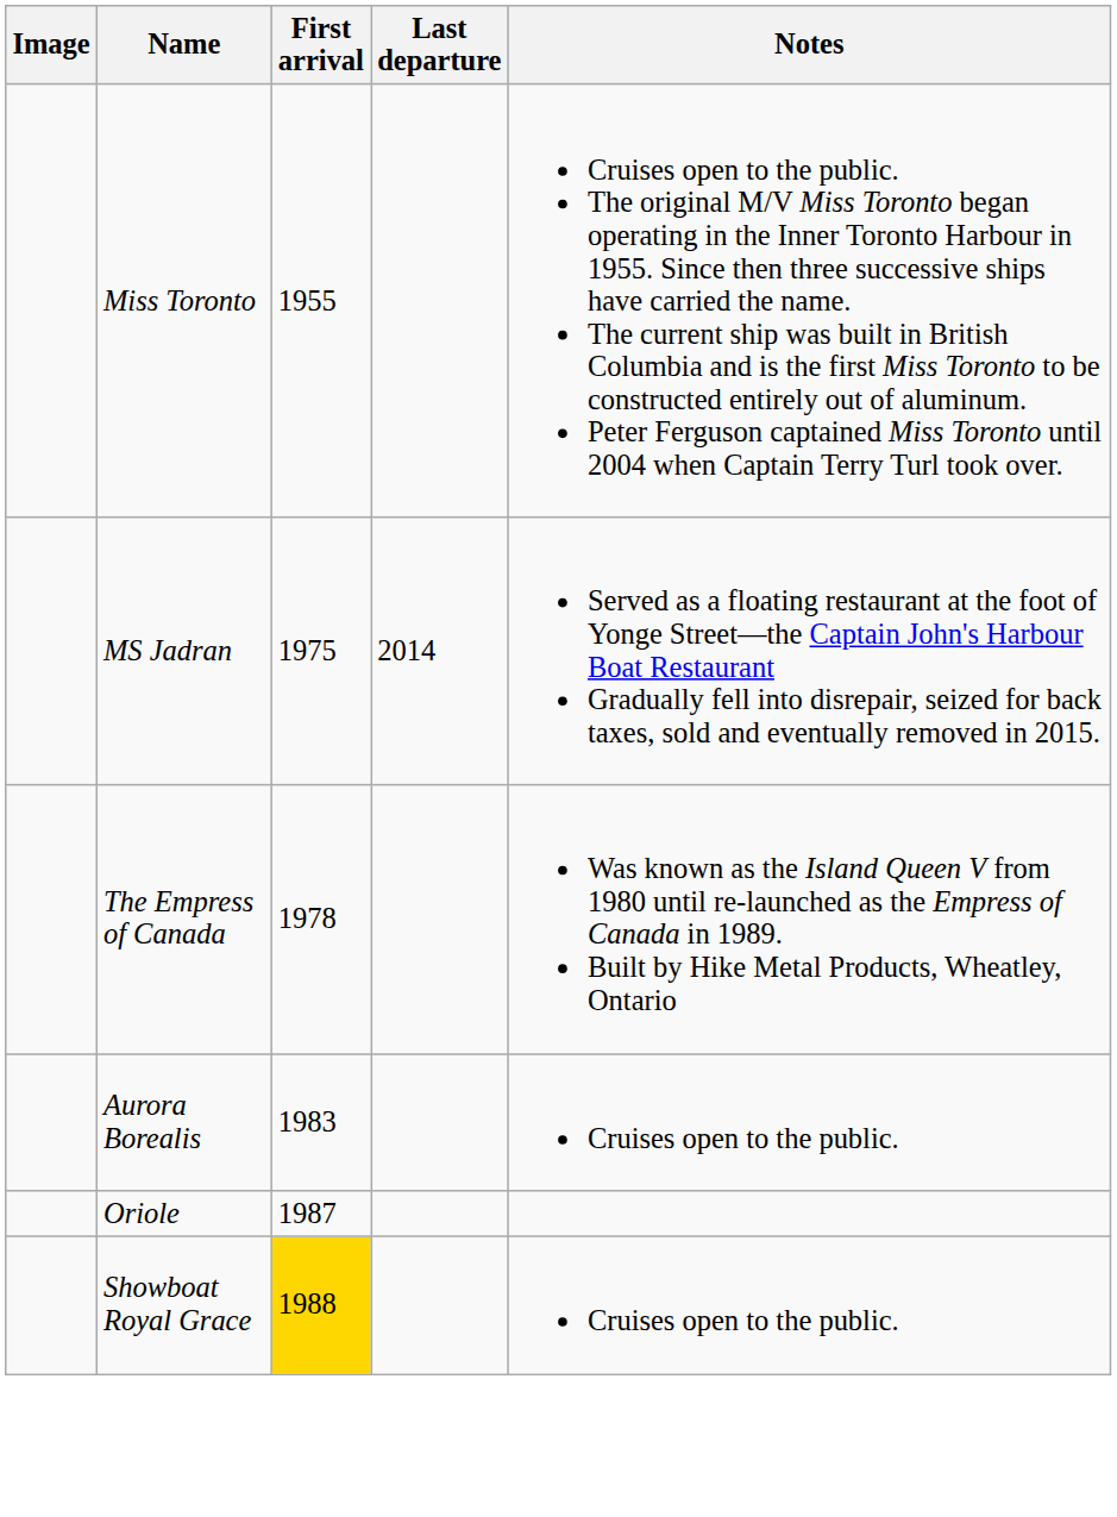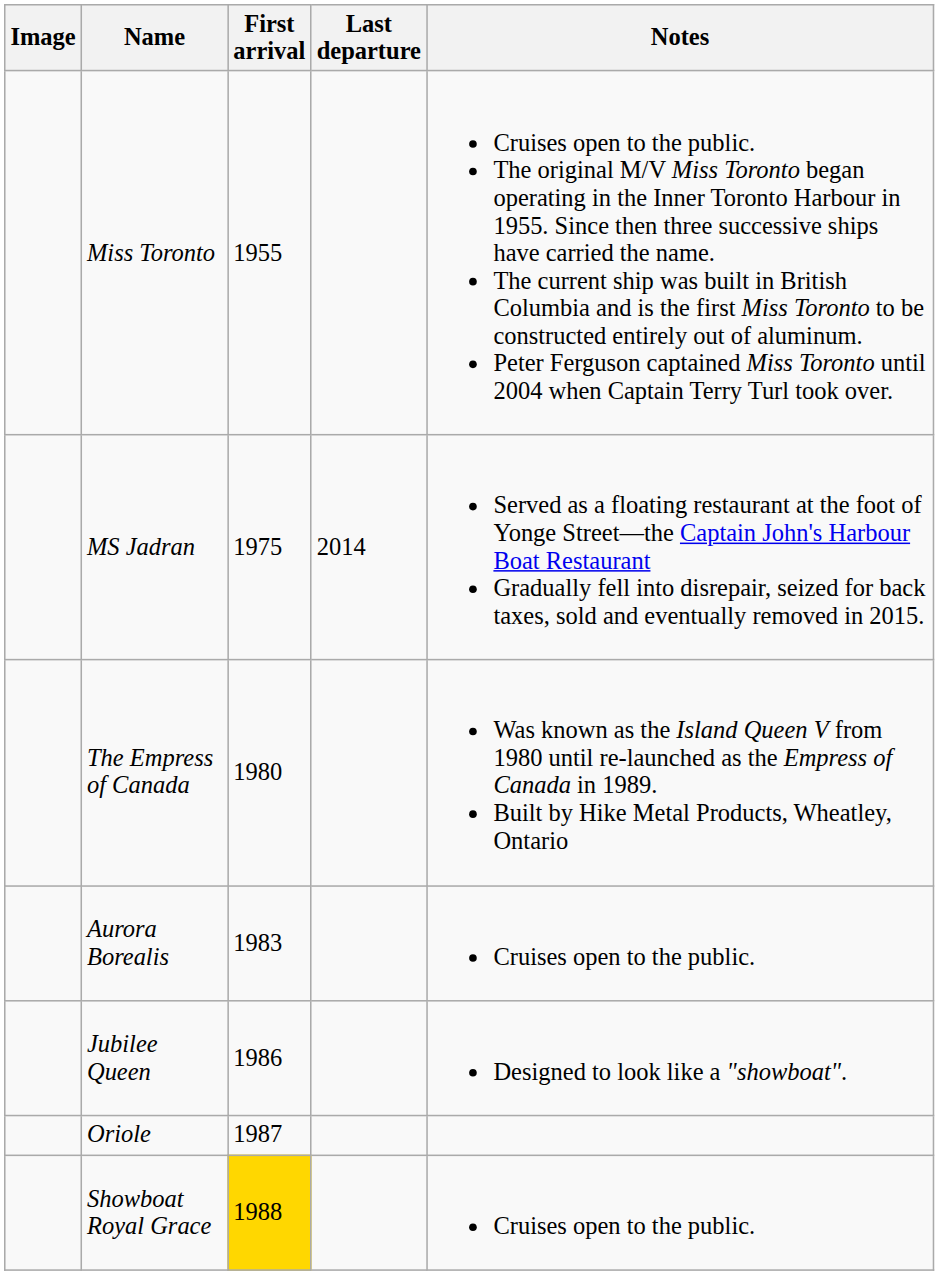The Empress of Canada | First arrival: 1978 -> 1980
+ row: Jubilee Queen | 1986 | Designed to look like a "showboat".
